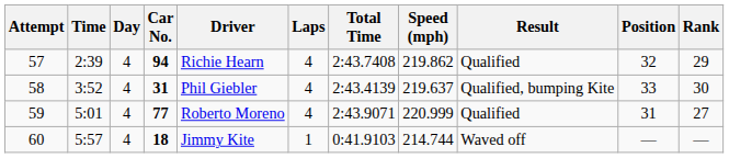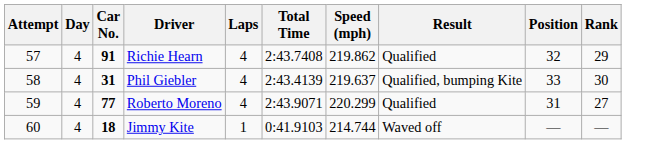- column: Time | 2:39 | 3:52 | 5:01 | 5:57
57 | Car No.: 94 -> 91
59 | Speed (mph): 220.999 -> 220.299
